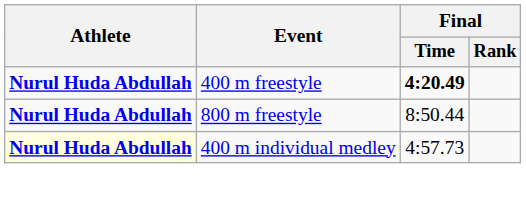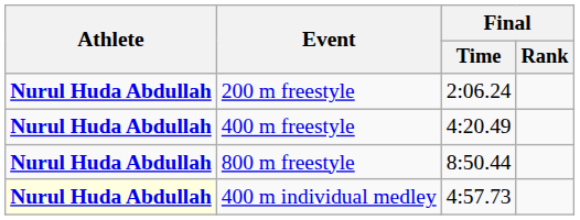+ row: Nurul Huda Abdullah | 200 m freestyle | 2:06.24
400 m freestyle | Final / Time: bold -> normal
